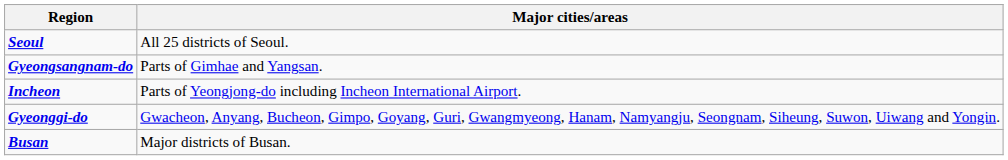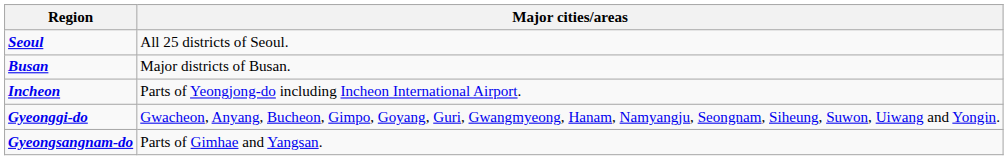rows swapped: Busan <-> Gyeongsangnam-do
